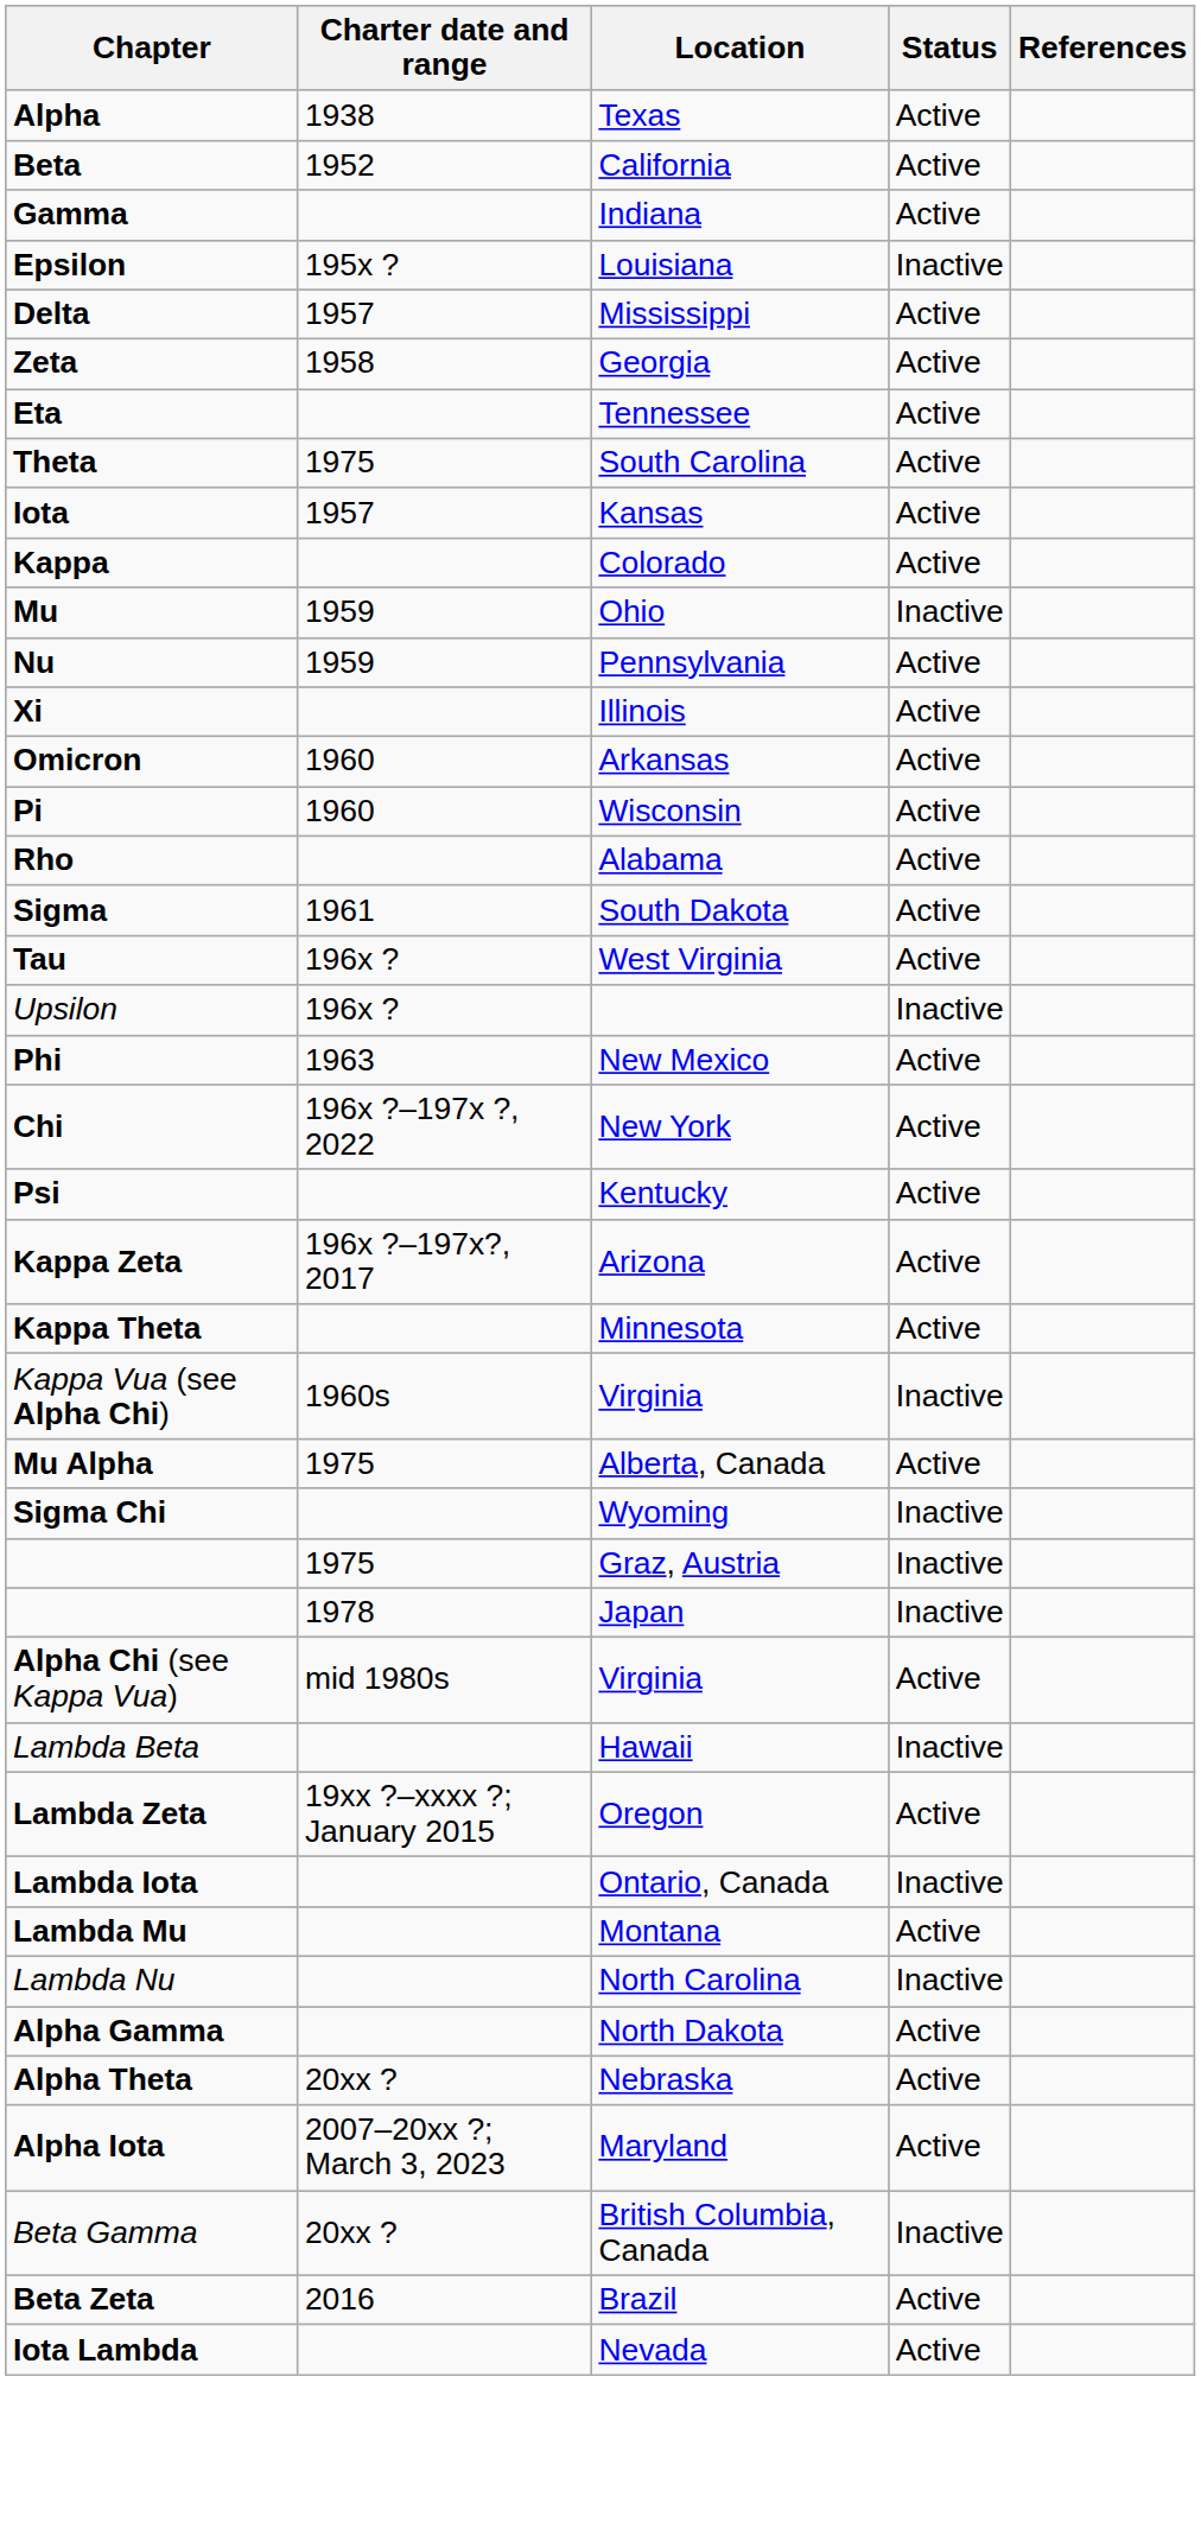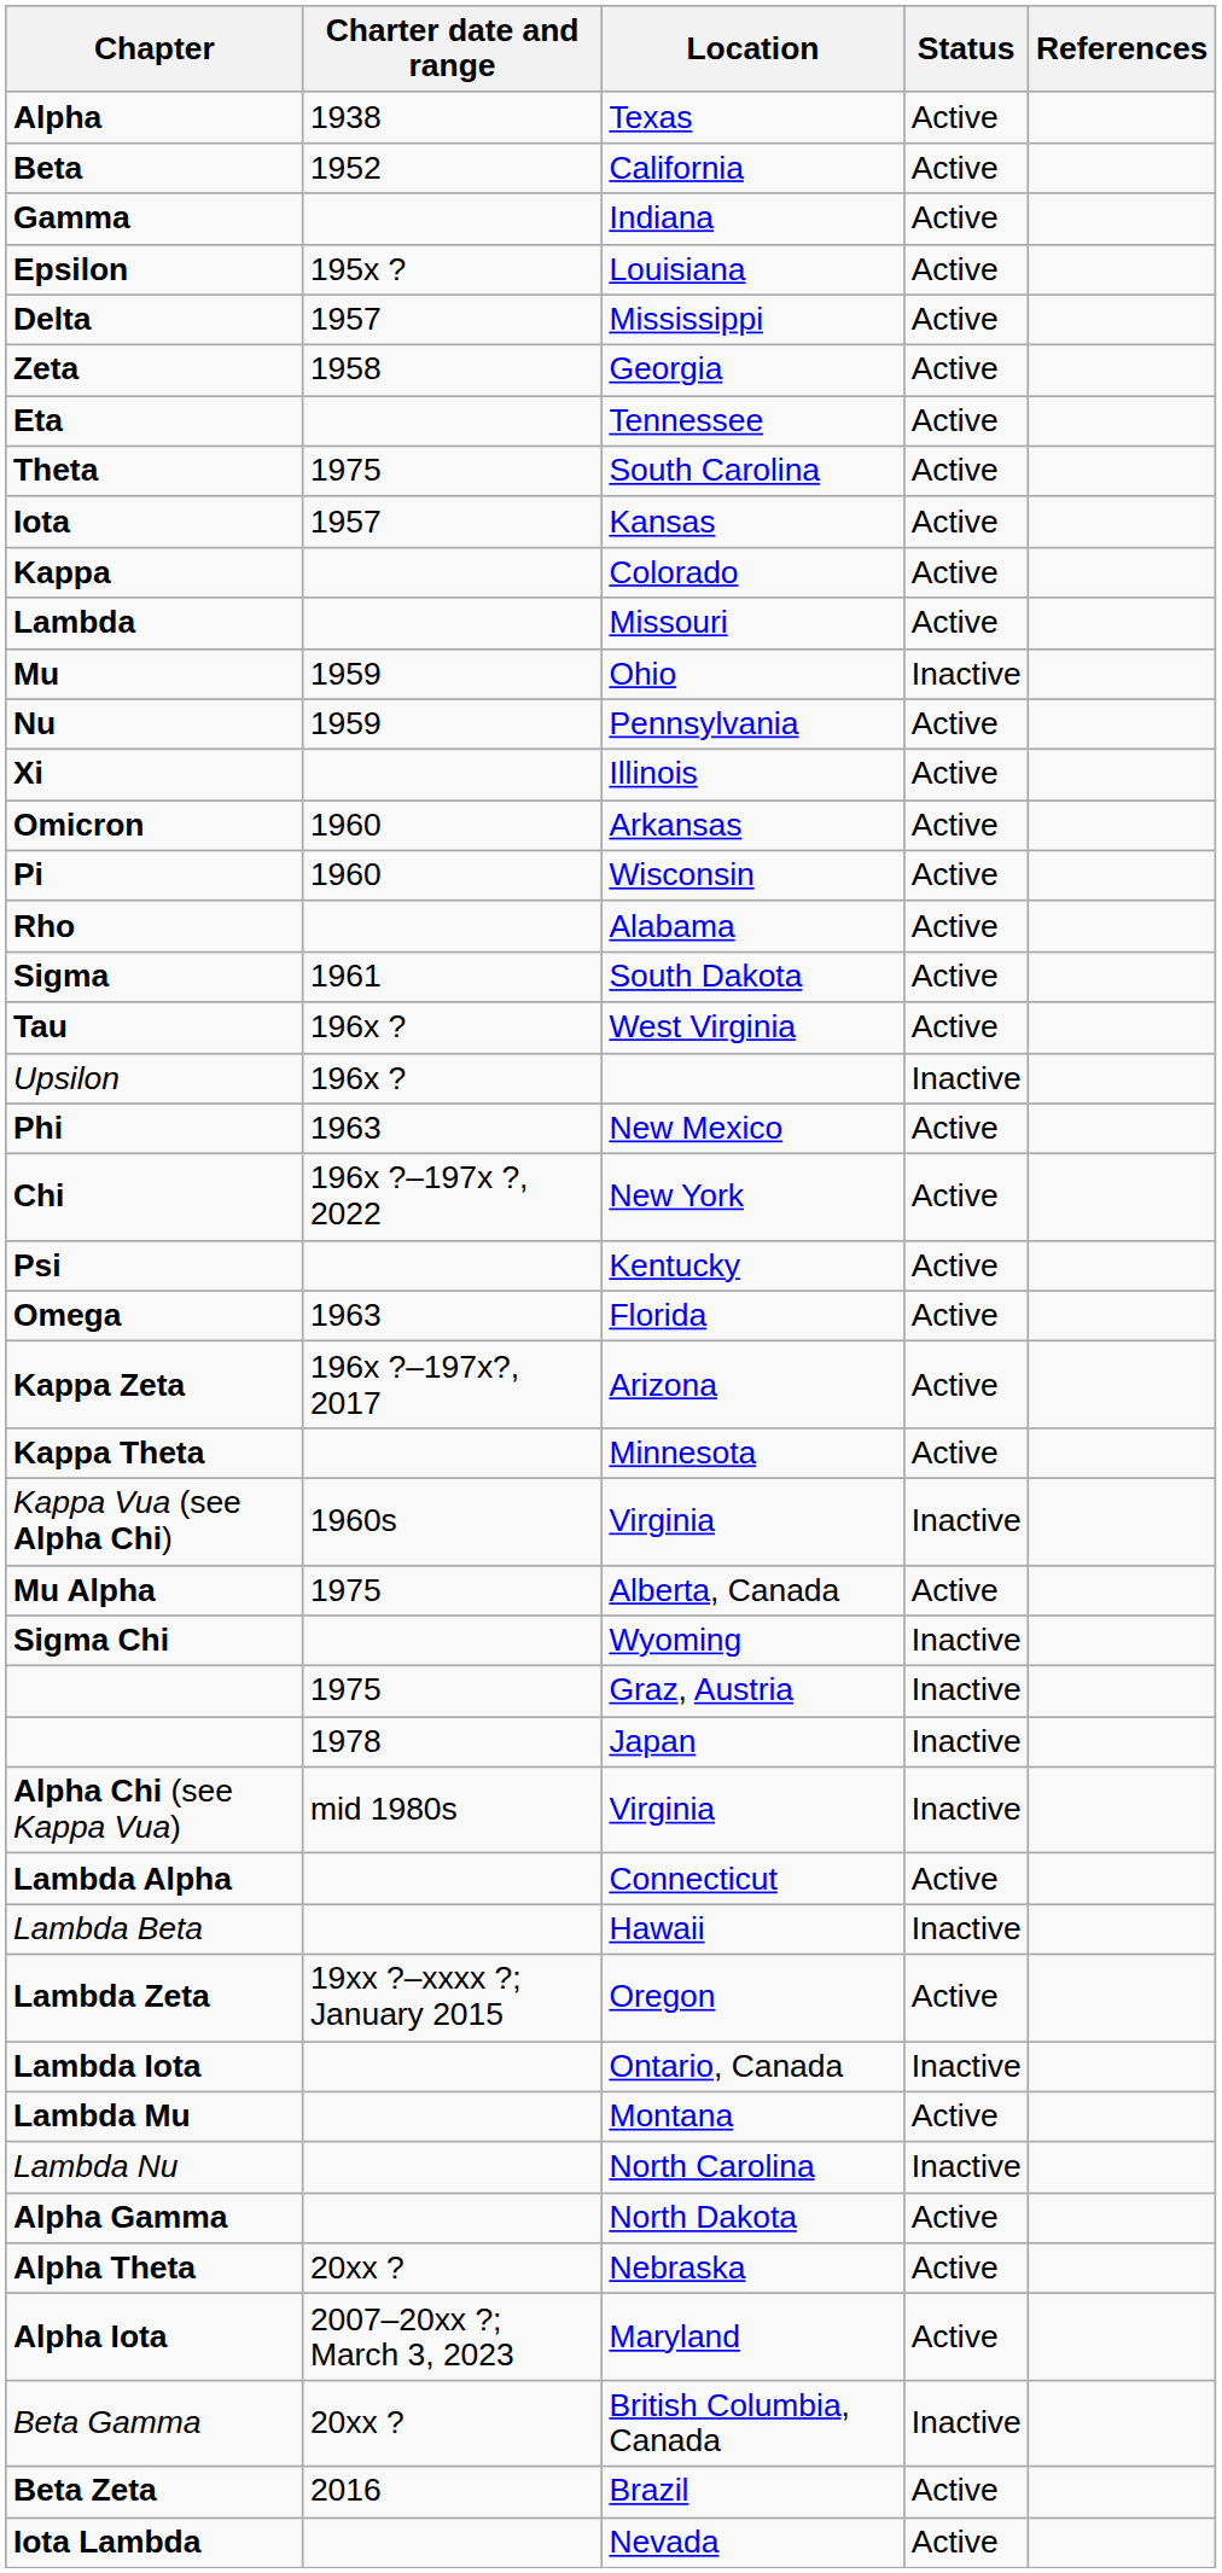Epsilon | Status: Inactive -> Active
+ row: Lambda | Missouri | Active
+ row: Omega | 1963 | Florida | Active
Alpha Chi (see Kappa Vua) | Status: Active -> Inactive
+ row: Lambda Alpha | Connecticut | Active
